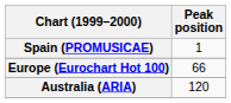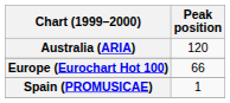rows swapped: Australia (ARIA) <-> Spain (PROMUSICAE)
